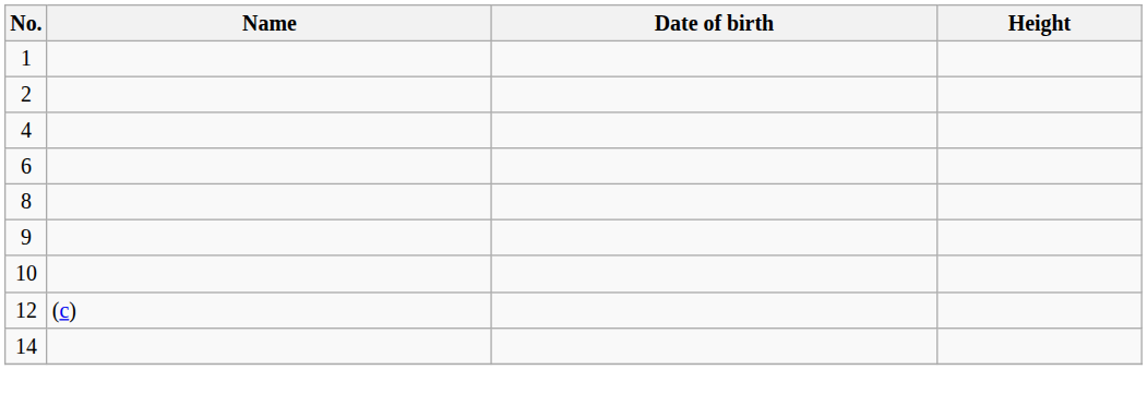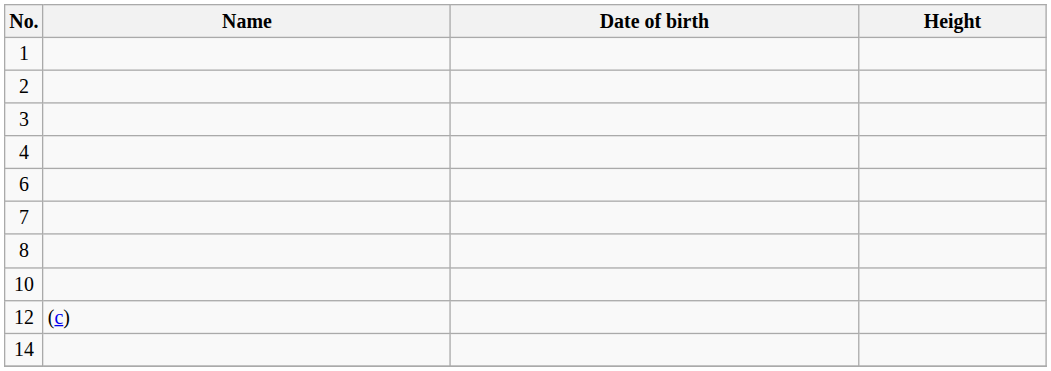+ row: 3
+ row: 7
- row: 9
